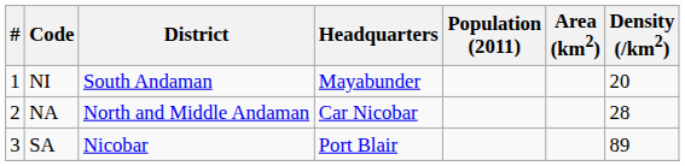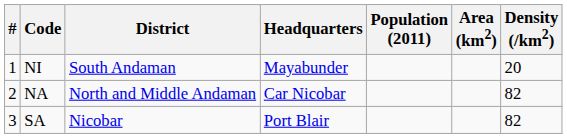NA | Density (/km2): 28 -> 82
SA | Density (/km2): 89 -> 82
